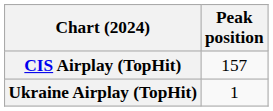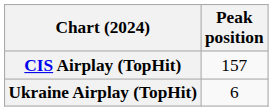Ukraine Airplay (TopHit) | Peak position: 1 -> 6
